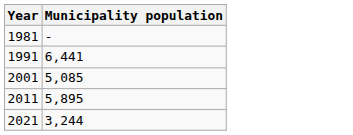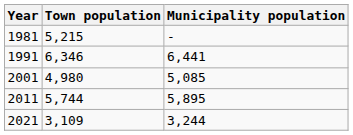+ column: Town population | 5,215 | 6,346 | 4,980 | 5,744 | 3,109
